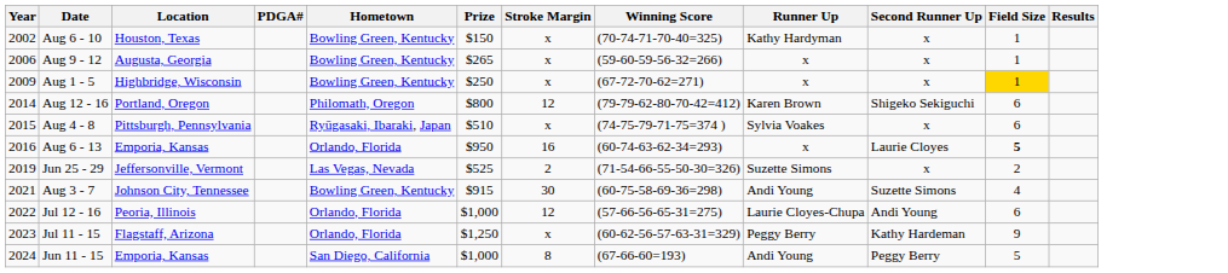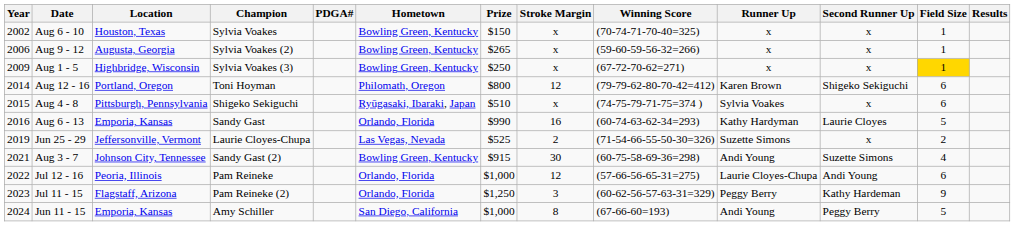+ column: Champion | Sylvia Voakes | Sylvia Voakes (2) | Sylvia Voakes (3) | Toni Hoyman | Shigeko Sekiguchi | Sandy Gast | Laurie Cloyes-Chupa | Sandy Gast (2) | Pam Reineke | Pam Reineke (2) | Amy Schiller
Aug 6 - 10 | Runner Up: Kathy Hardyman -> x
Aug 6 - 13 | Prize: $950 -> $990
Aug 6 - 13 | Runner Up: x -> Kathy Hardyman
Aug 6 - 13 | Field Size: bold -> normal
Jul 11 - 15 | Stroke Margin: x -> 3
